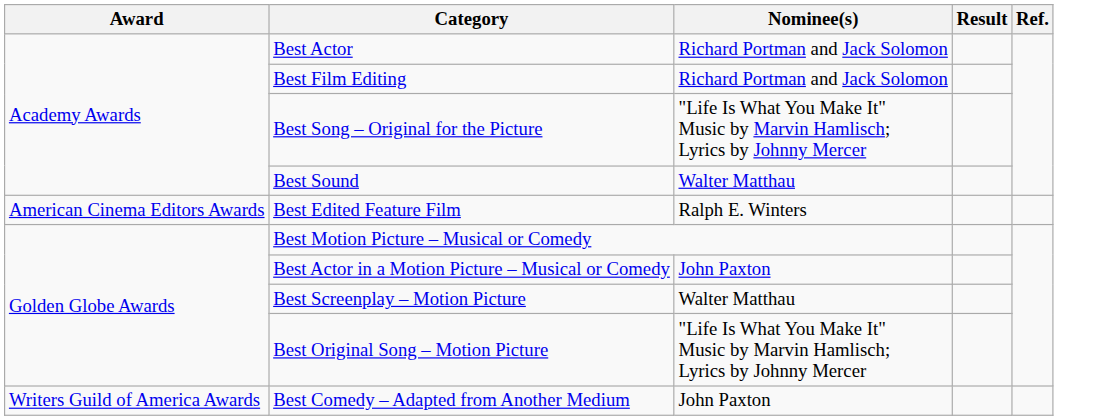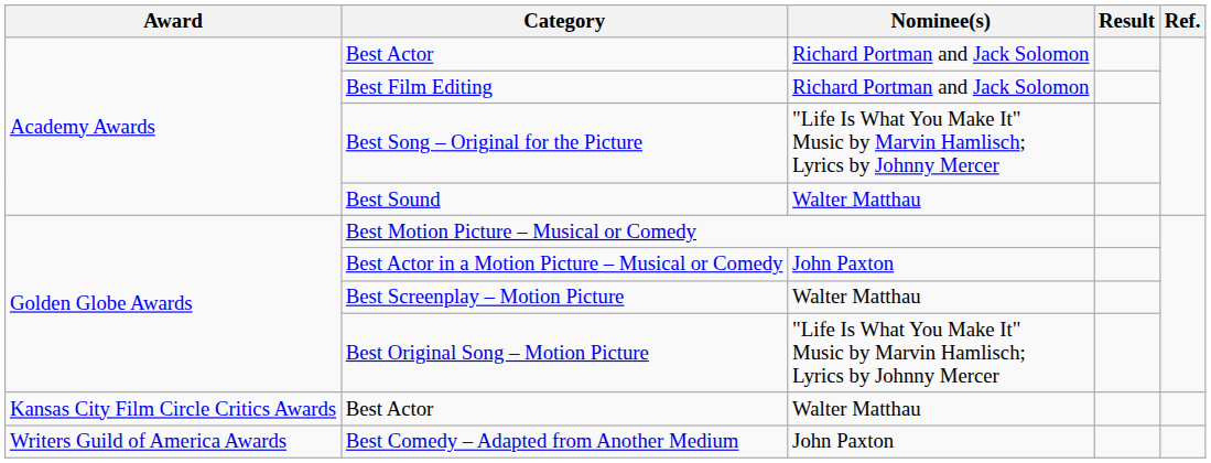- row: American Cinema Editors Awards | Best Edited Feature Film | Ralph E. Winters
+ row: Kansas City Film Circle Critics Awards | Best Actor | Walter Matthau
